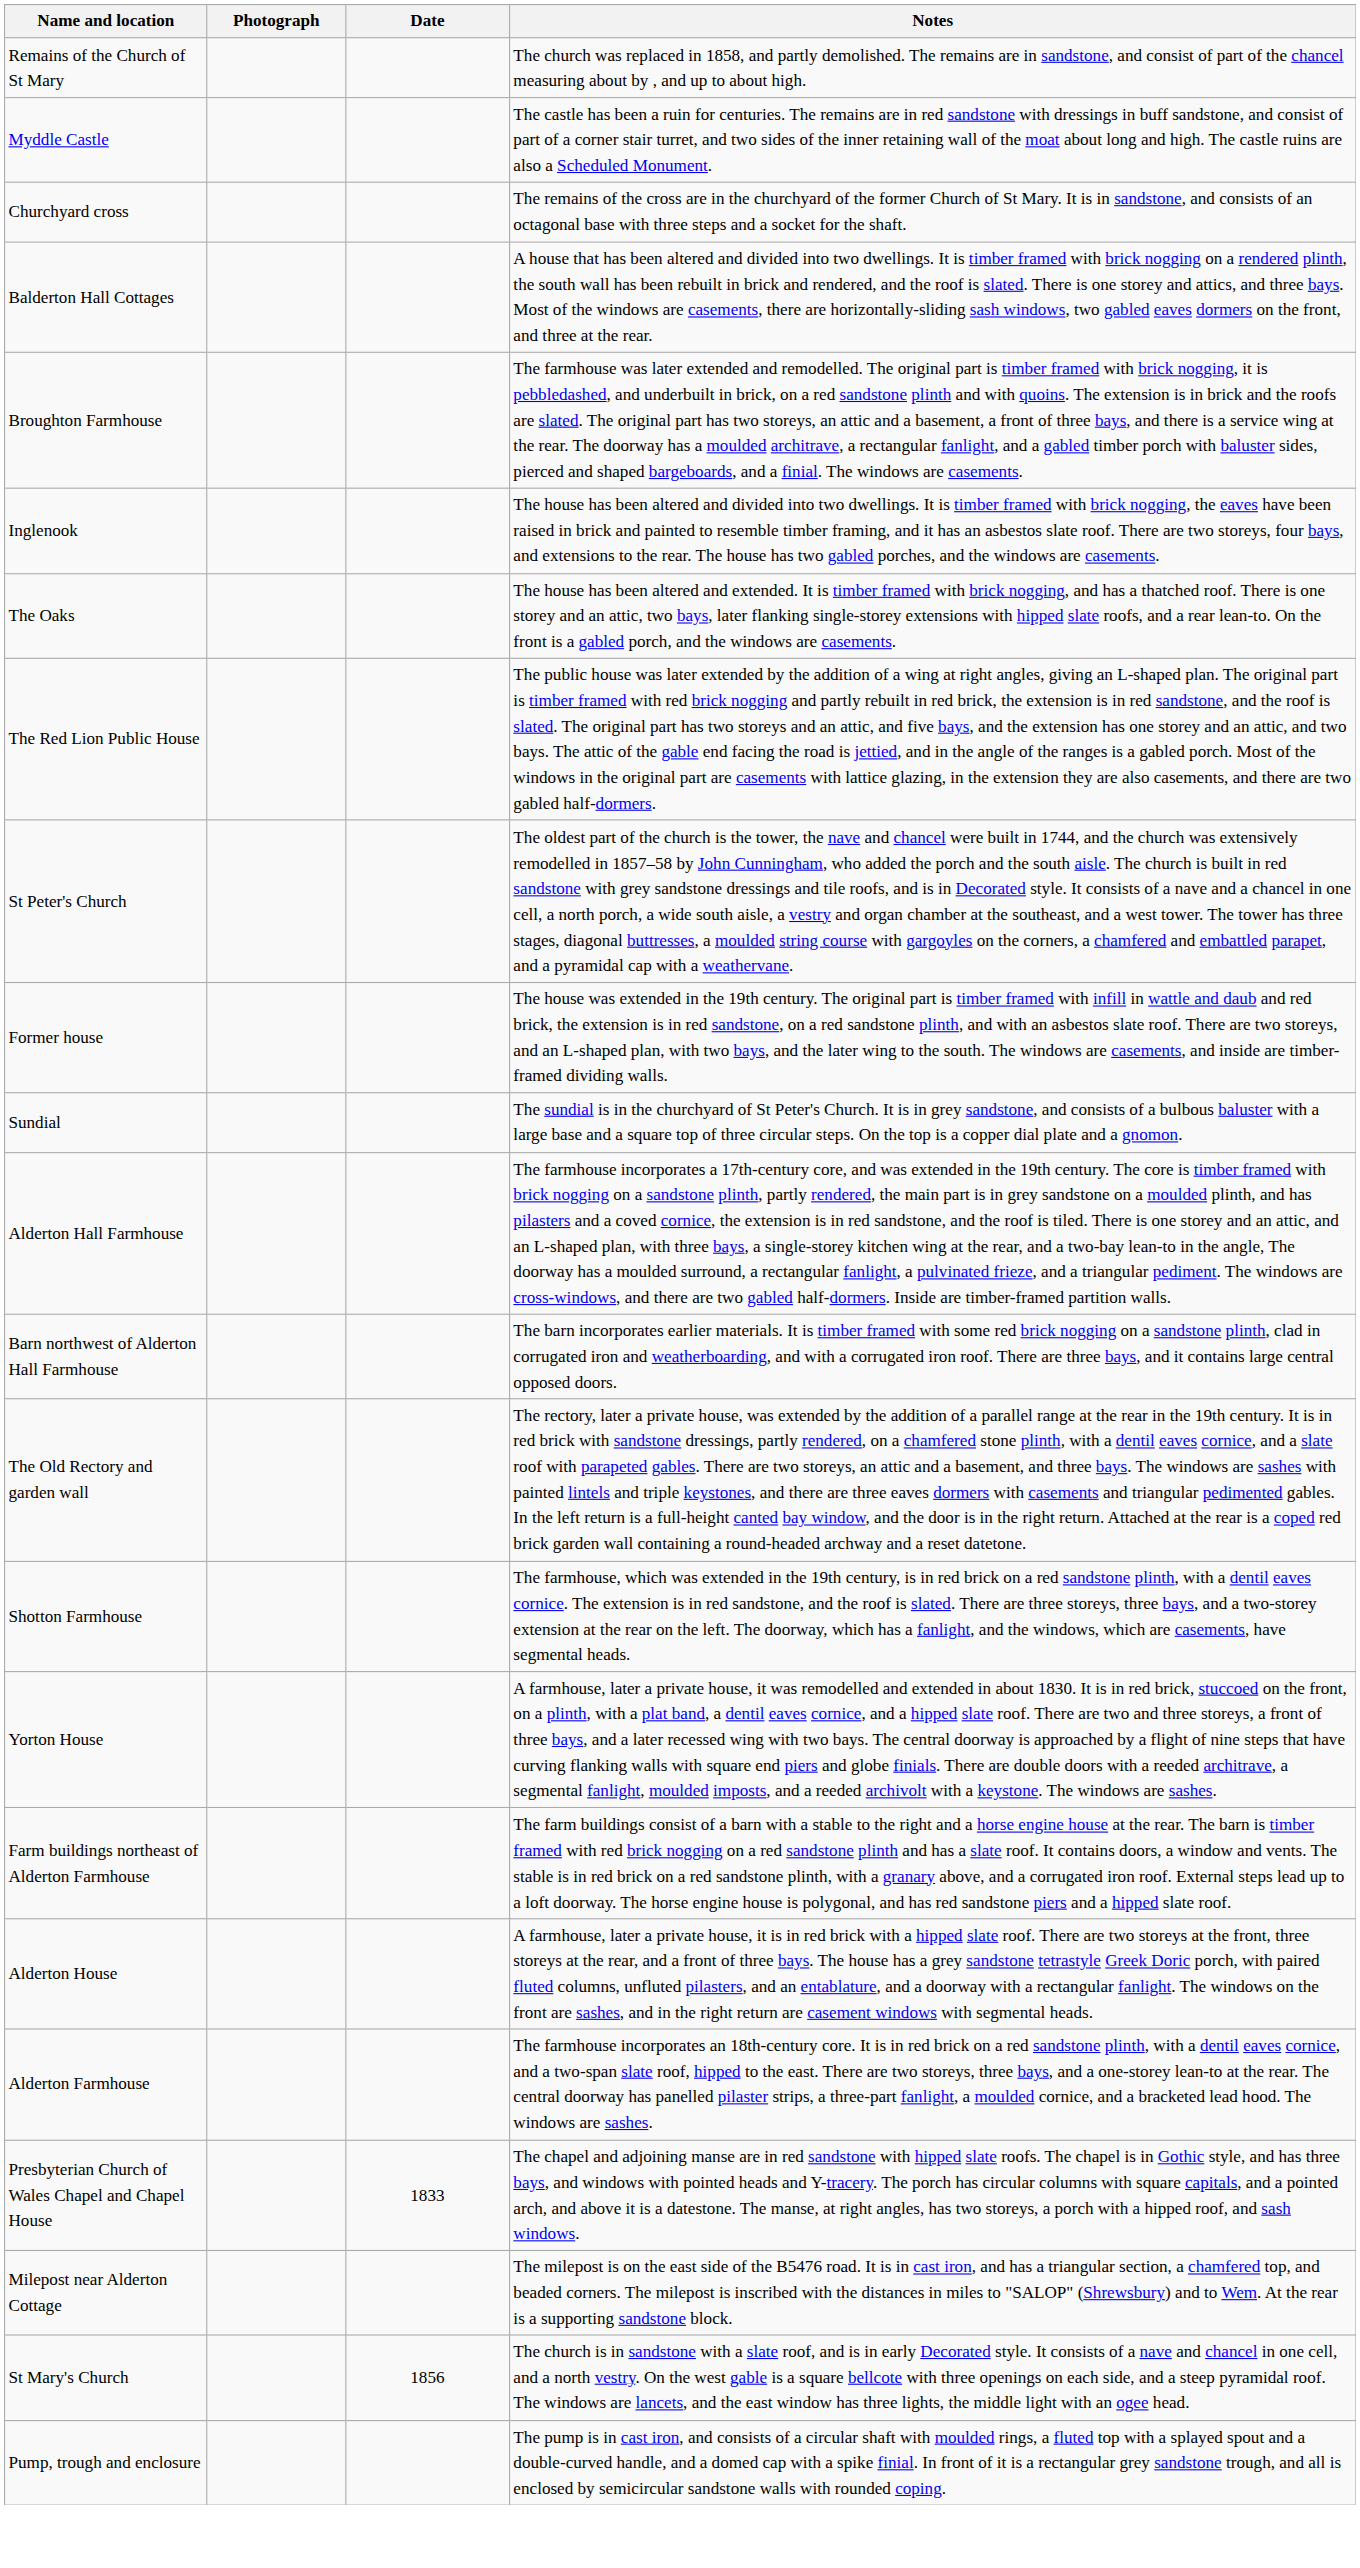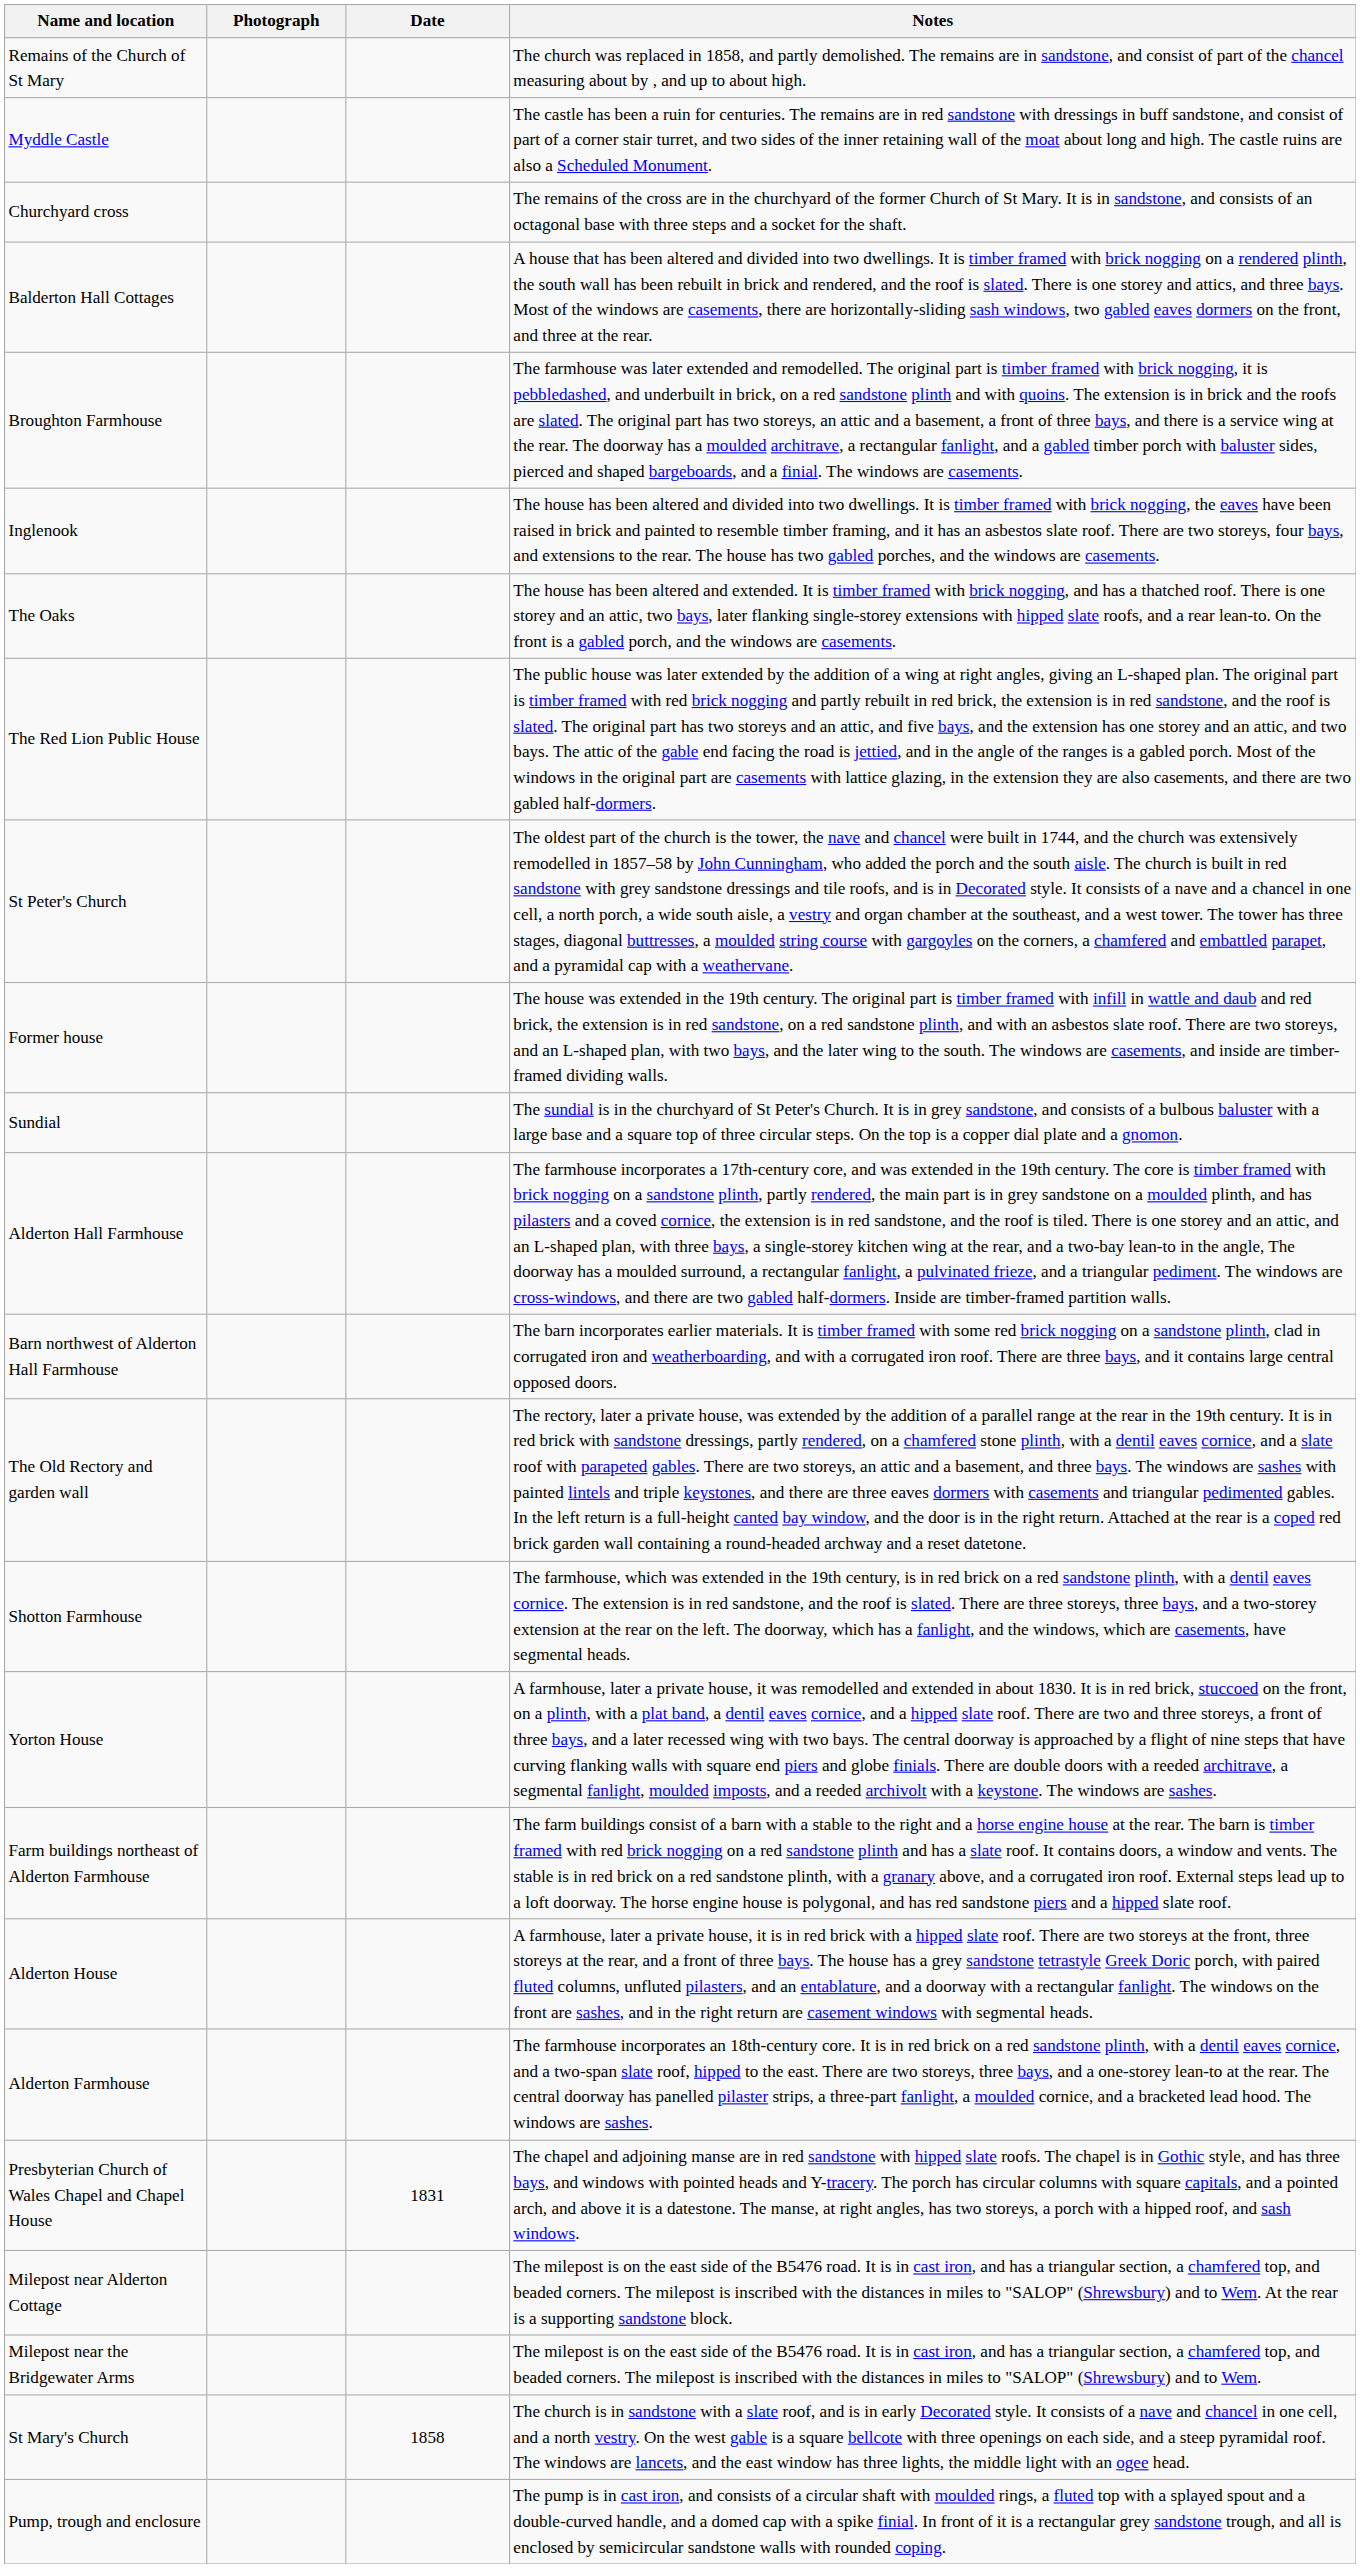Presbyterian Church of Wales Chapel and Chapel House | Date: 1833 -> 1831
+ row: Milepost near the Bridgewater Arms | The milepost is on the east side of the B5476 road. It is in cast iron, and has a triangular section, a chamfered top, and beaded corners. The milepost is inscribed with the distances in miles to "SALOP" (Shrewsbury) and to Wem.
St Mary's Church | Date: 1856 -> 1858
